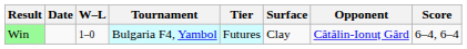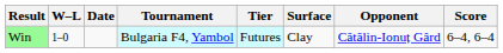columns swapped: W–L <-> Date
